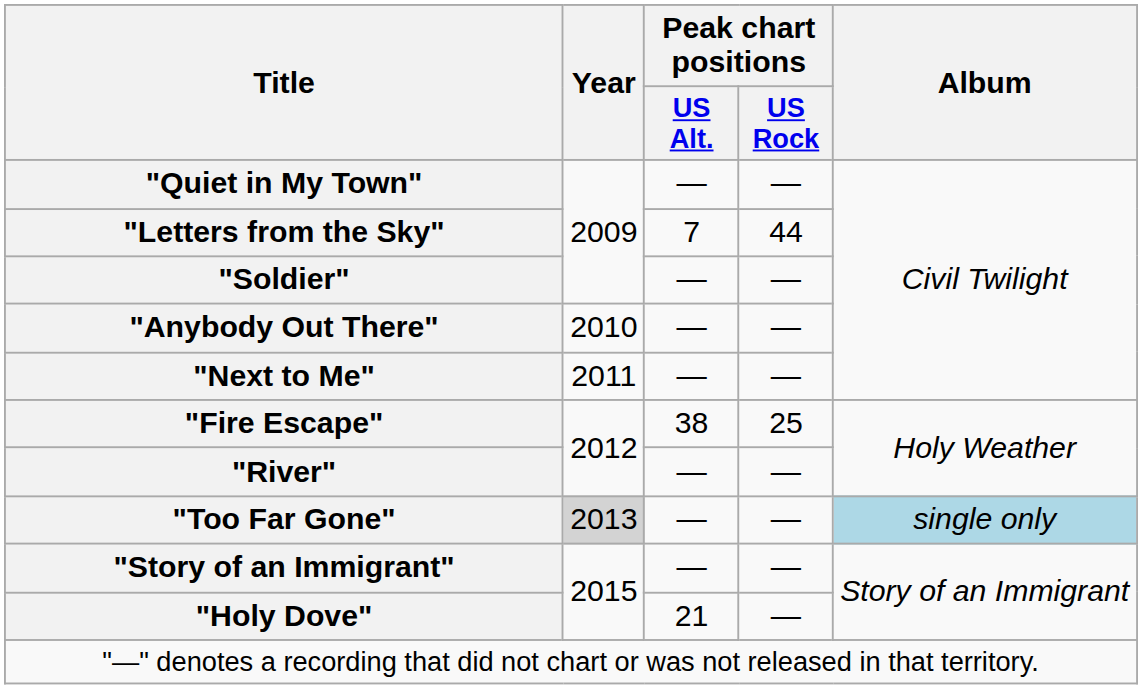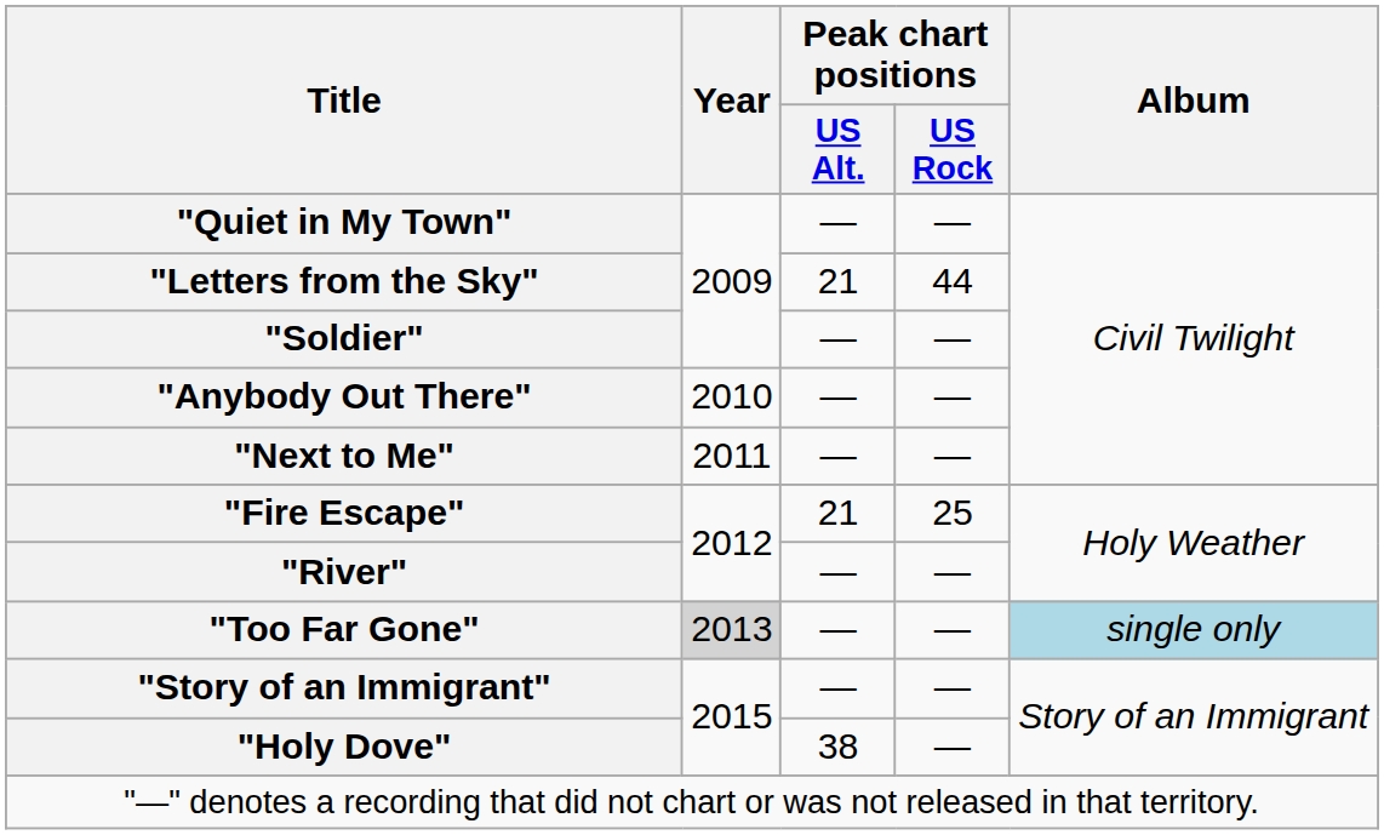"Letters from the Sky" | Peak chart positions / US Alt.: 7 -> 21
"Fire Escape" | Peak chart positions / US Alt.: 38 -> 21
"Holy Dove" | Peak chart positions / US Alt.: 21 -> 38
